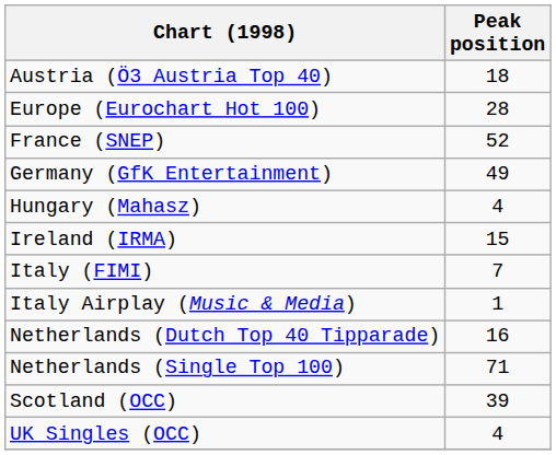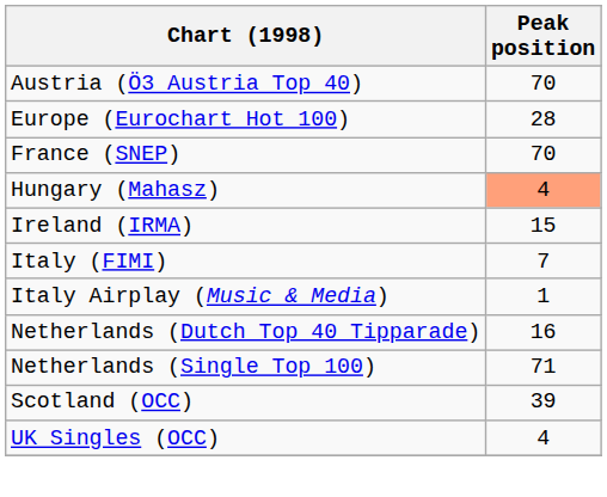Austria (Ö3 Austria Top 40) | Peak position: 18 -> 70
France (SNEP) | Peak position: 52 -> 70
- row: Germany (GfK Entertainment) | 49
Hungary (Mahasz) | Peak position: no background -> lightsalmon background
